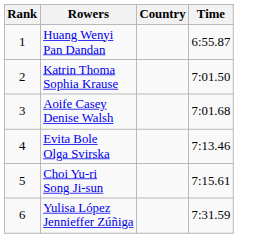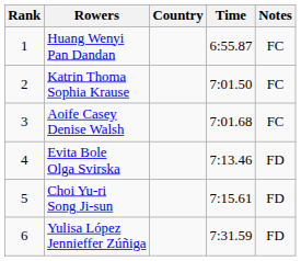+ column: Notes | FC | FC | FC | FD | FD | FD
